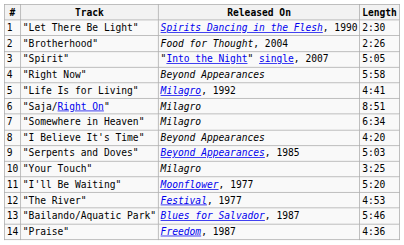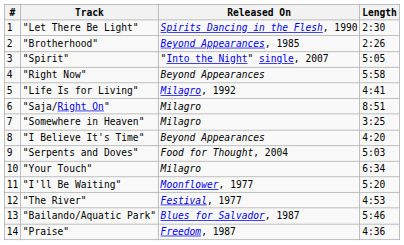"Brotherhood" | Released On: Food for Thought, 2004 -> Beyond Appearances, 1985
"Somewhere in Heaven" | Length: 6:34 -> 3:25
"Serpents and Doves" | Released On: Beyond Appearances, 1985 -> Food for Thought, 2004
"Your Touch" | Length: 3:25 -> 6:34
